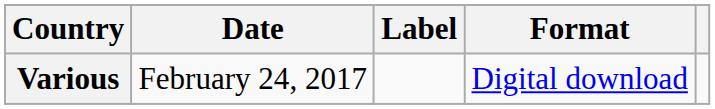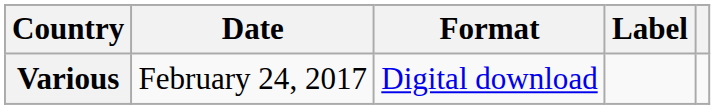columns swapped: Format <-> Label
